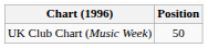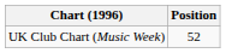UK Club Chart (Music Week) | Position: 50 -> 52
